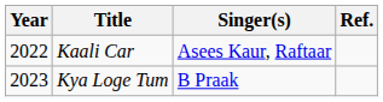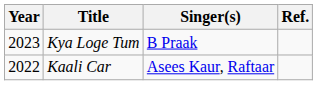rows swapped: Kaali Car <-> Kya Loge Tum
